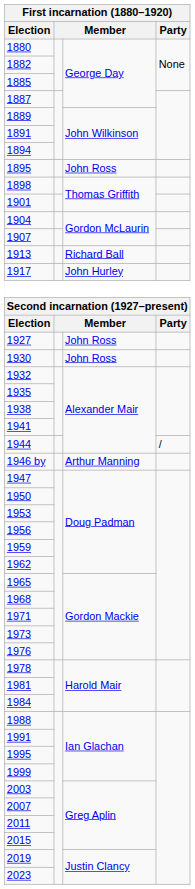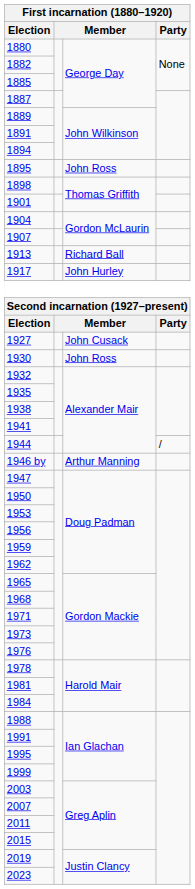1927 | column 3: John Ross -> John Cusack
